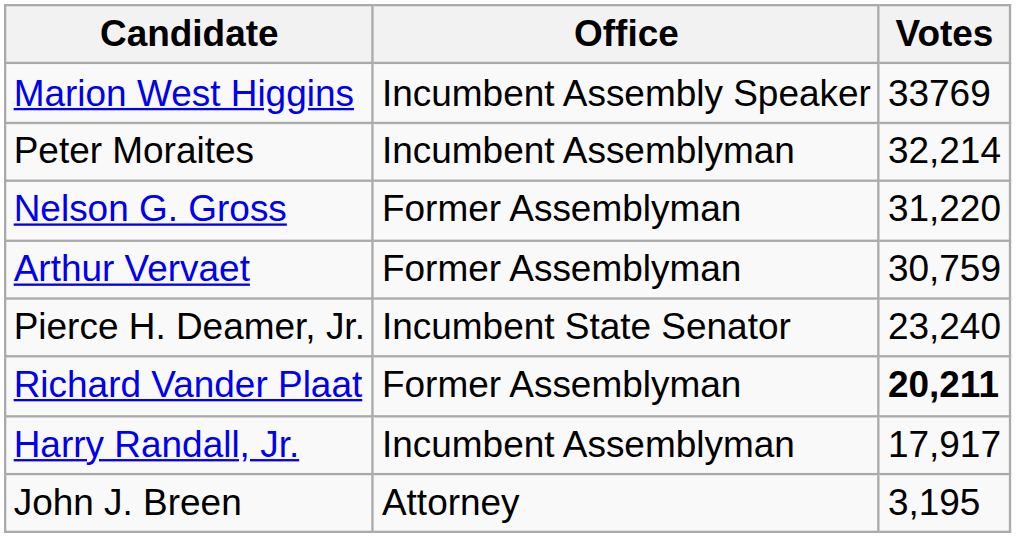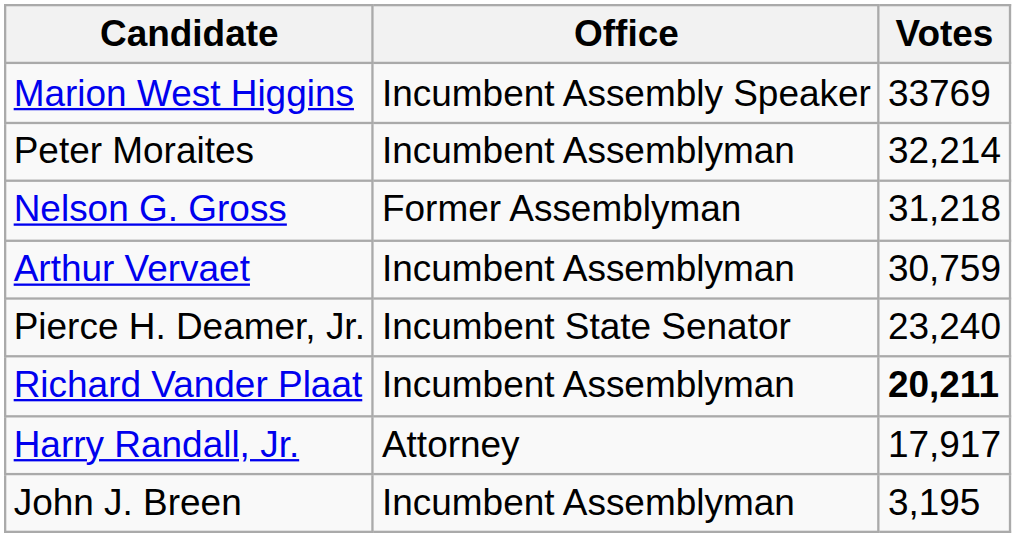Nelson G. Gross | Votes: 31,220 -> 31,218
Arthur Vervaet | Office: Former Assemblyman -> Incumbent Assemblyman
Richard Vander Plaat | Office: Former Assemblyman -> Incumbent Assemblyman
Harry Randall, Jr. | Office: Incumbent Assemblyman -> Attorney
John J. Breen | Office: Attorney -> Incumbent Assemblyman
